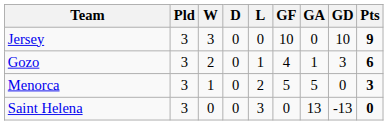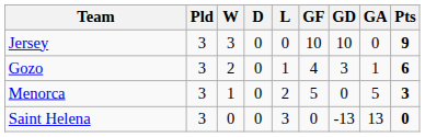columns swapped: GA <-> GD
